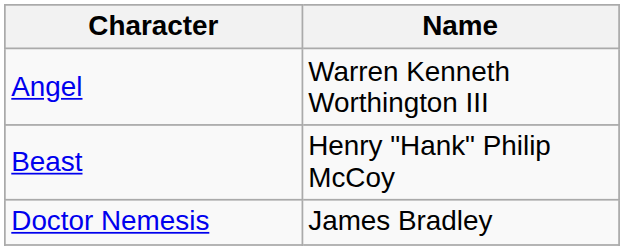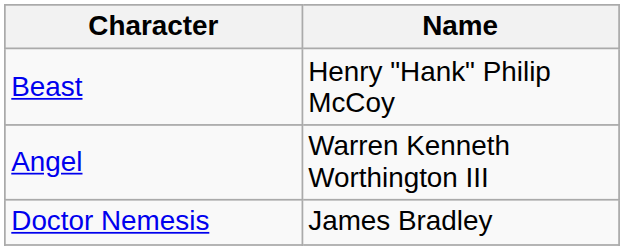rows swapped: Beast <-> Angel
